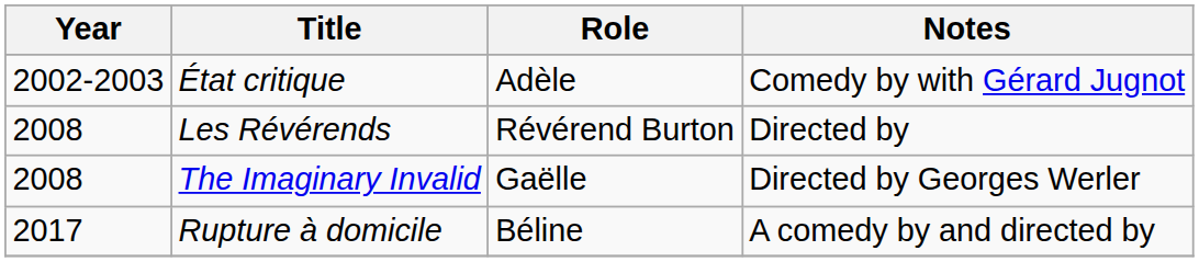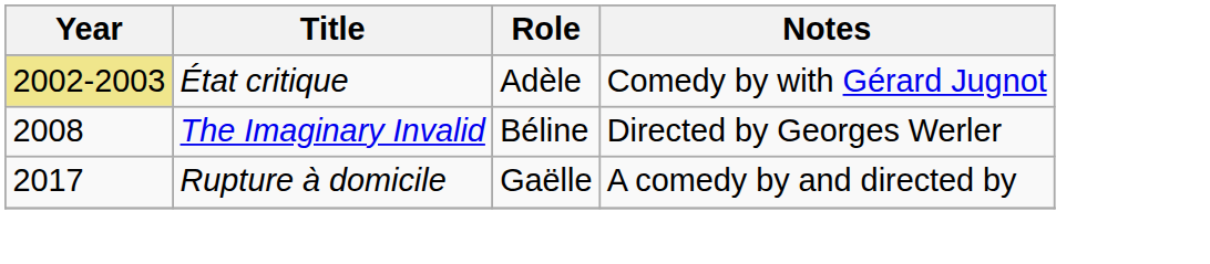État critique | Year: no background -> khaki background
- row: 2008 | Les Révérends | Révérend Burton | Directed by
The Imaginary Invalid | Role: Gaëlle -> Béline
Rupture à domicile | Role: Béline -> Gaëlle
